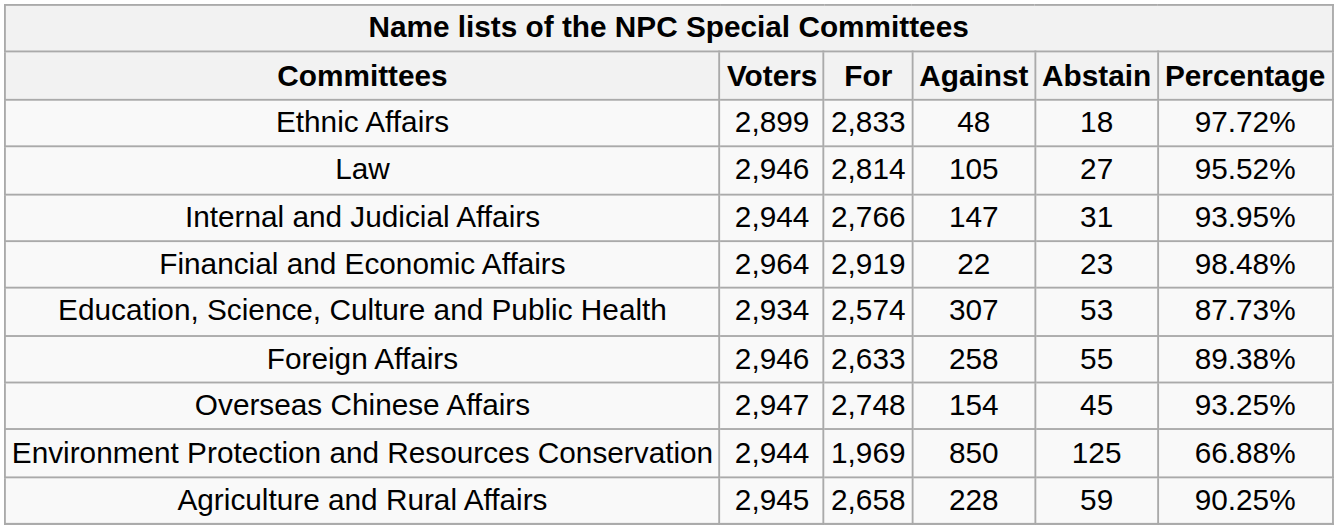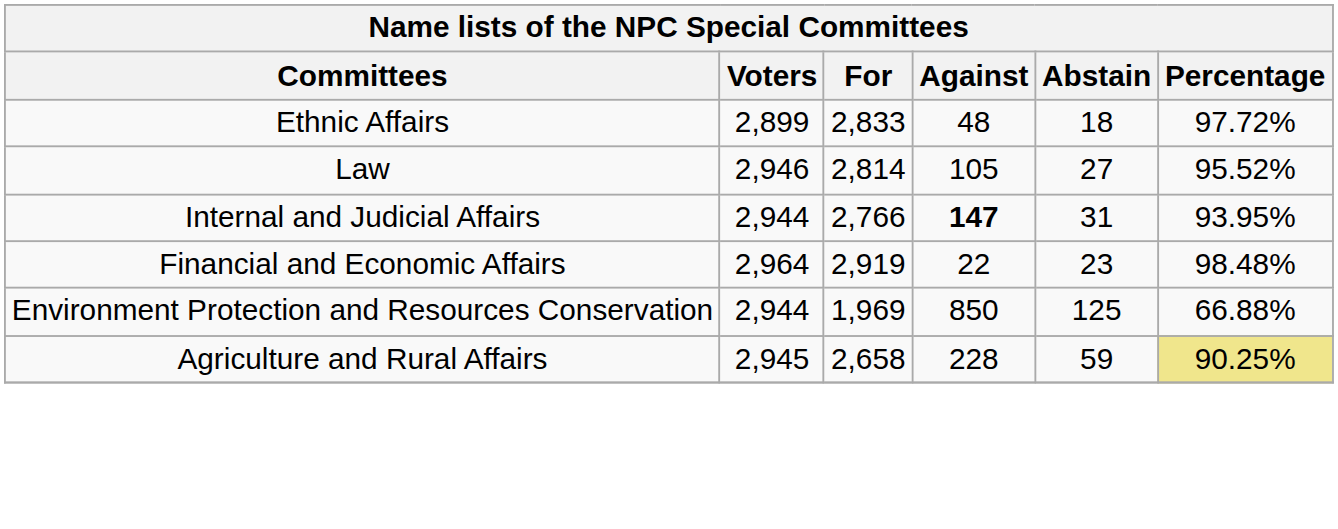Internal and Judicial Affairs | Against: normal -> bold
- row: Education, Science, Culture and Public Health | 2,934 | 2,574 | 307 | 53 | 87.73%
- row: Foreign Affairs | 2,946 | 2,633 | 258 | 55 | 89.38%
- row: Overseas Chinese Affairs | 2,947 | 2,748 | 154 | 45 | 93.25%
Agriculture and Rural Affairs | Percentage: no background -> khaki background
